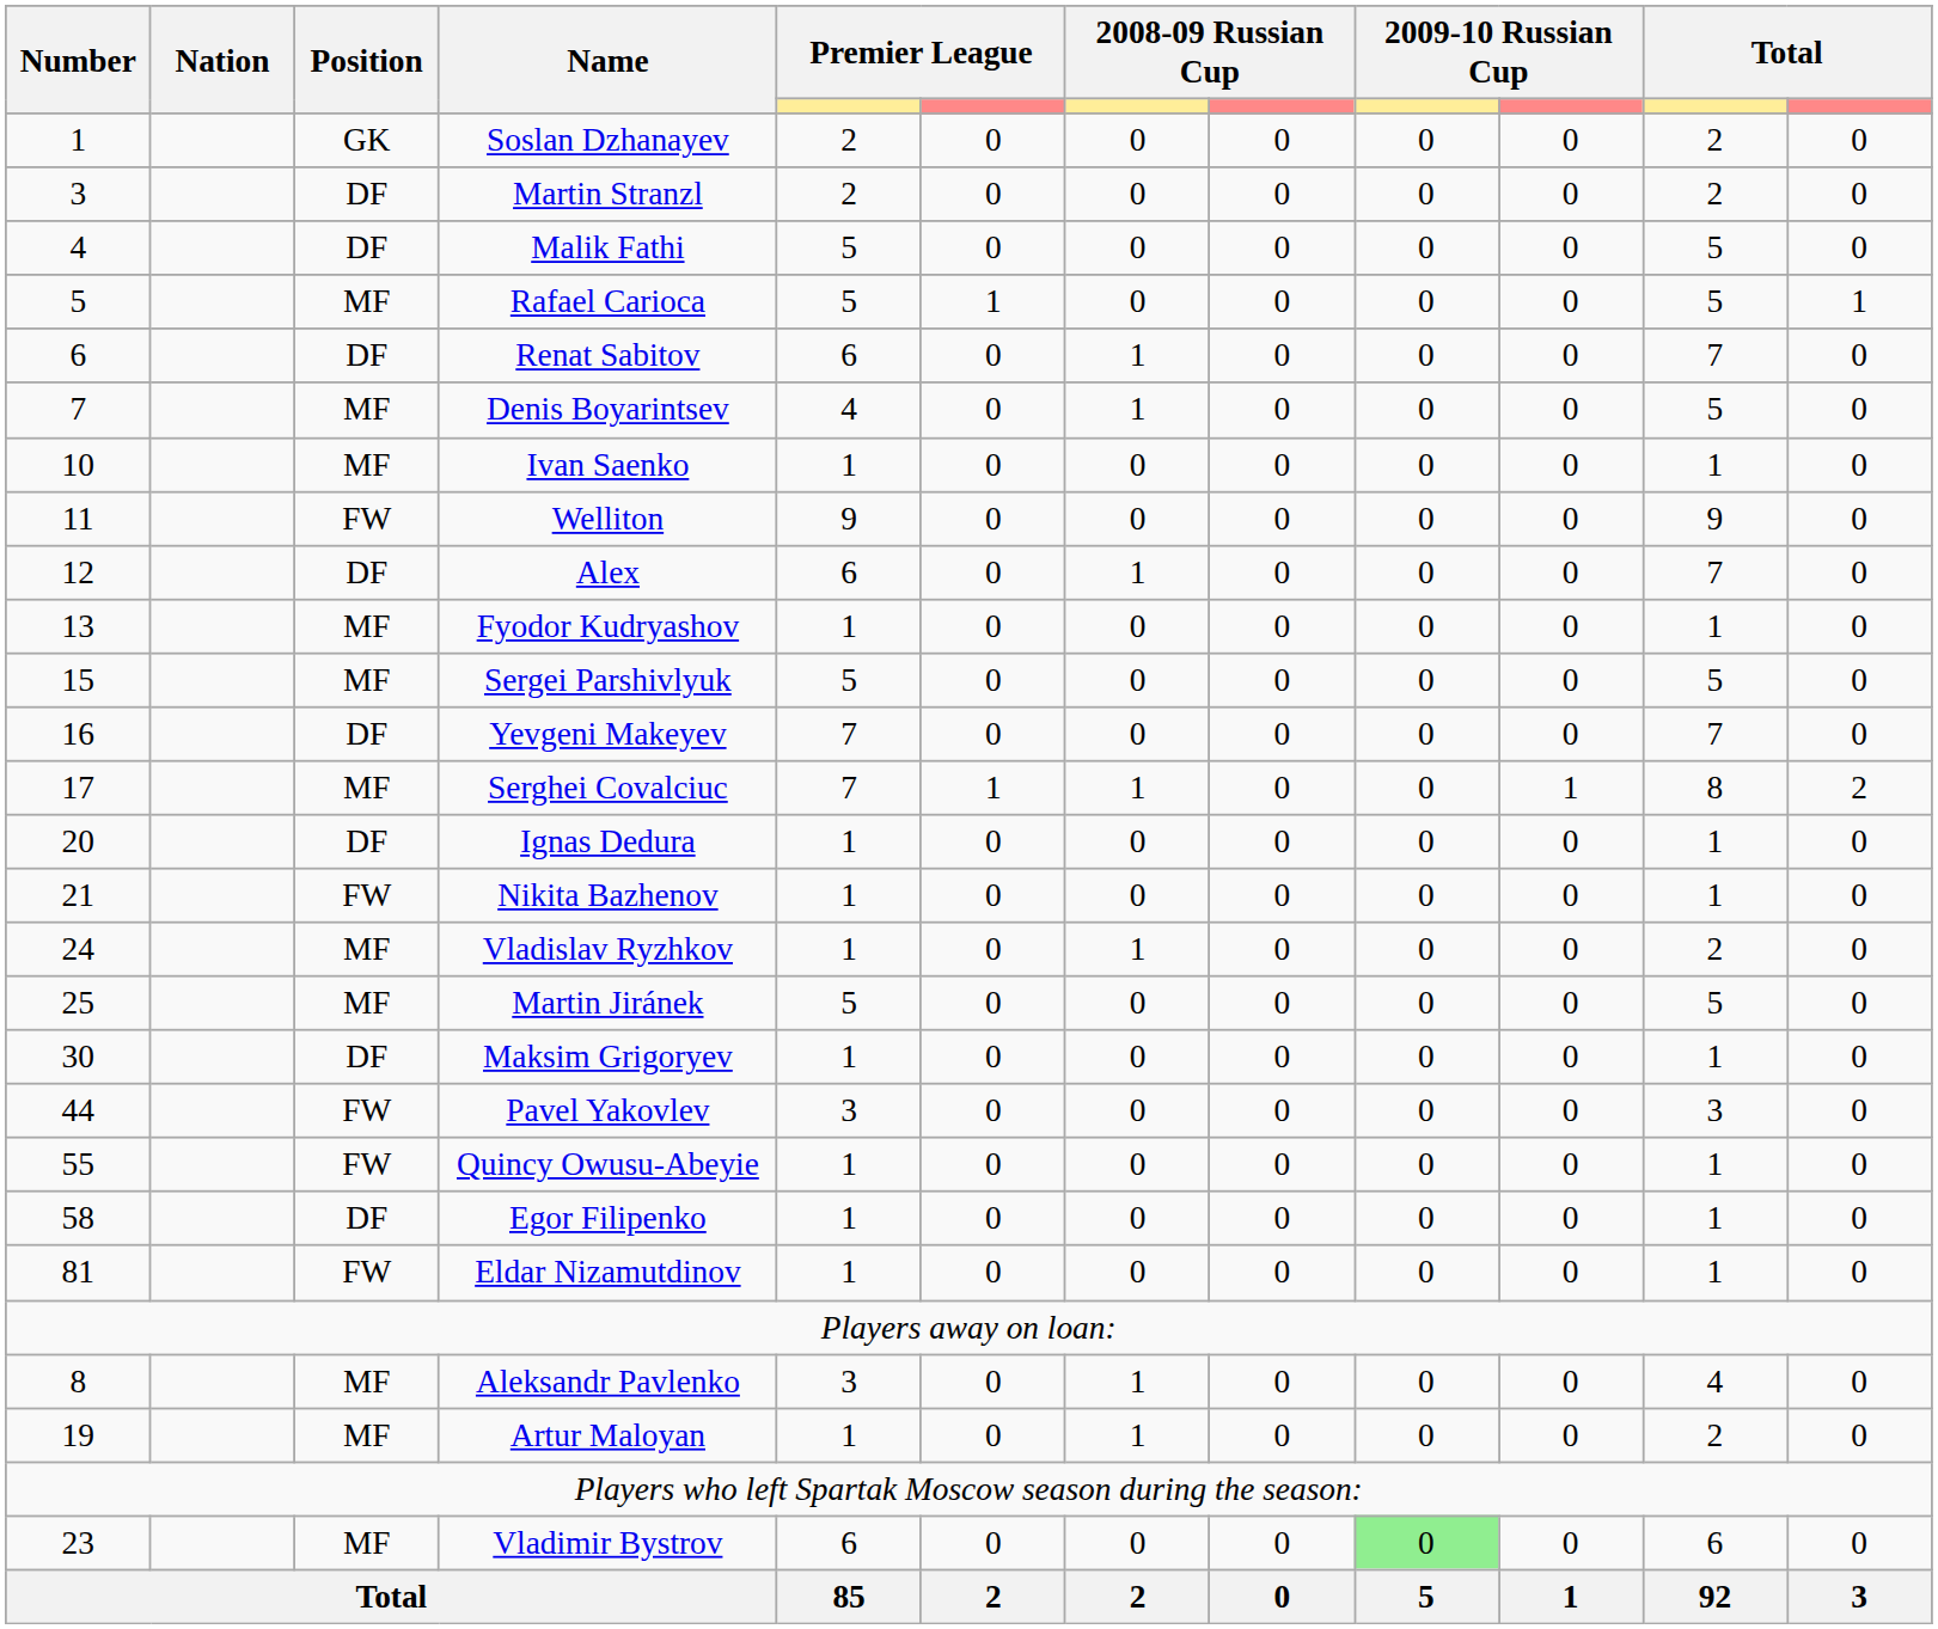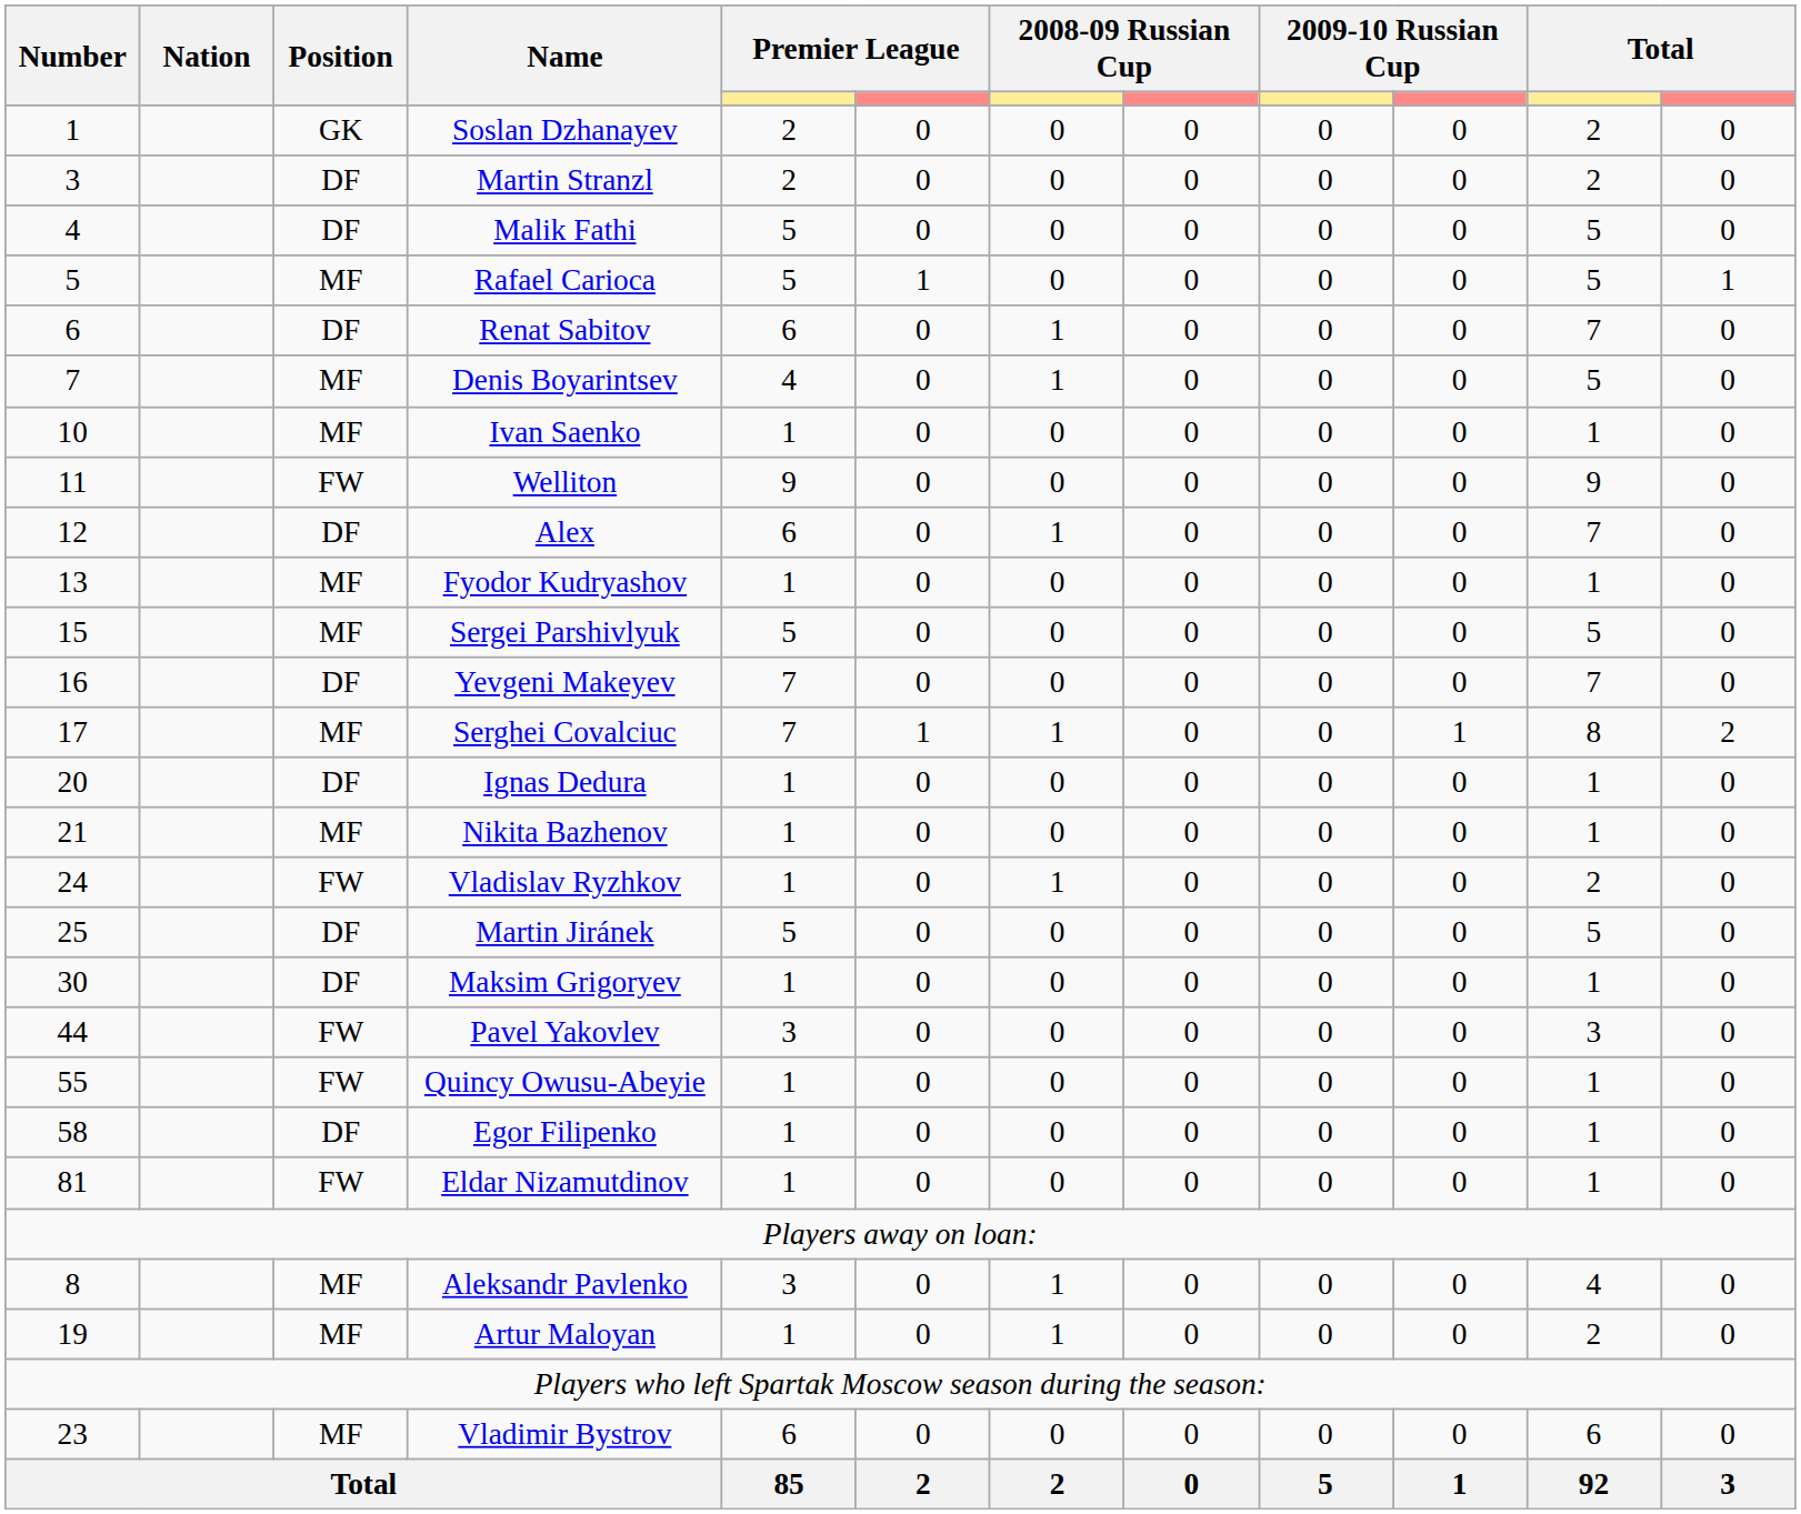Nikita Bazhenov | Position: FW -> MF
Vladislav Ryzhkov | Position: MF -> FW
Martin Jiránek | Position: MF -> DF
Vladimir Bystrov | column 9: lightgreen background -> no background
